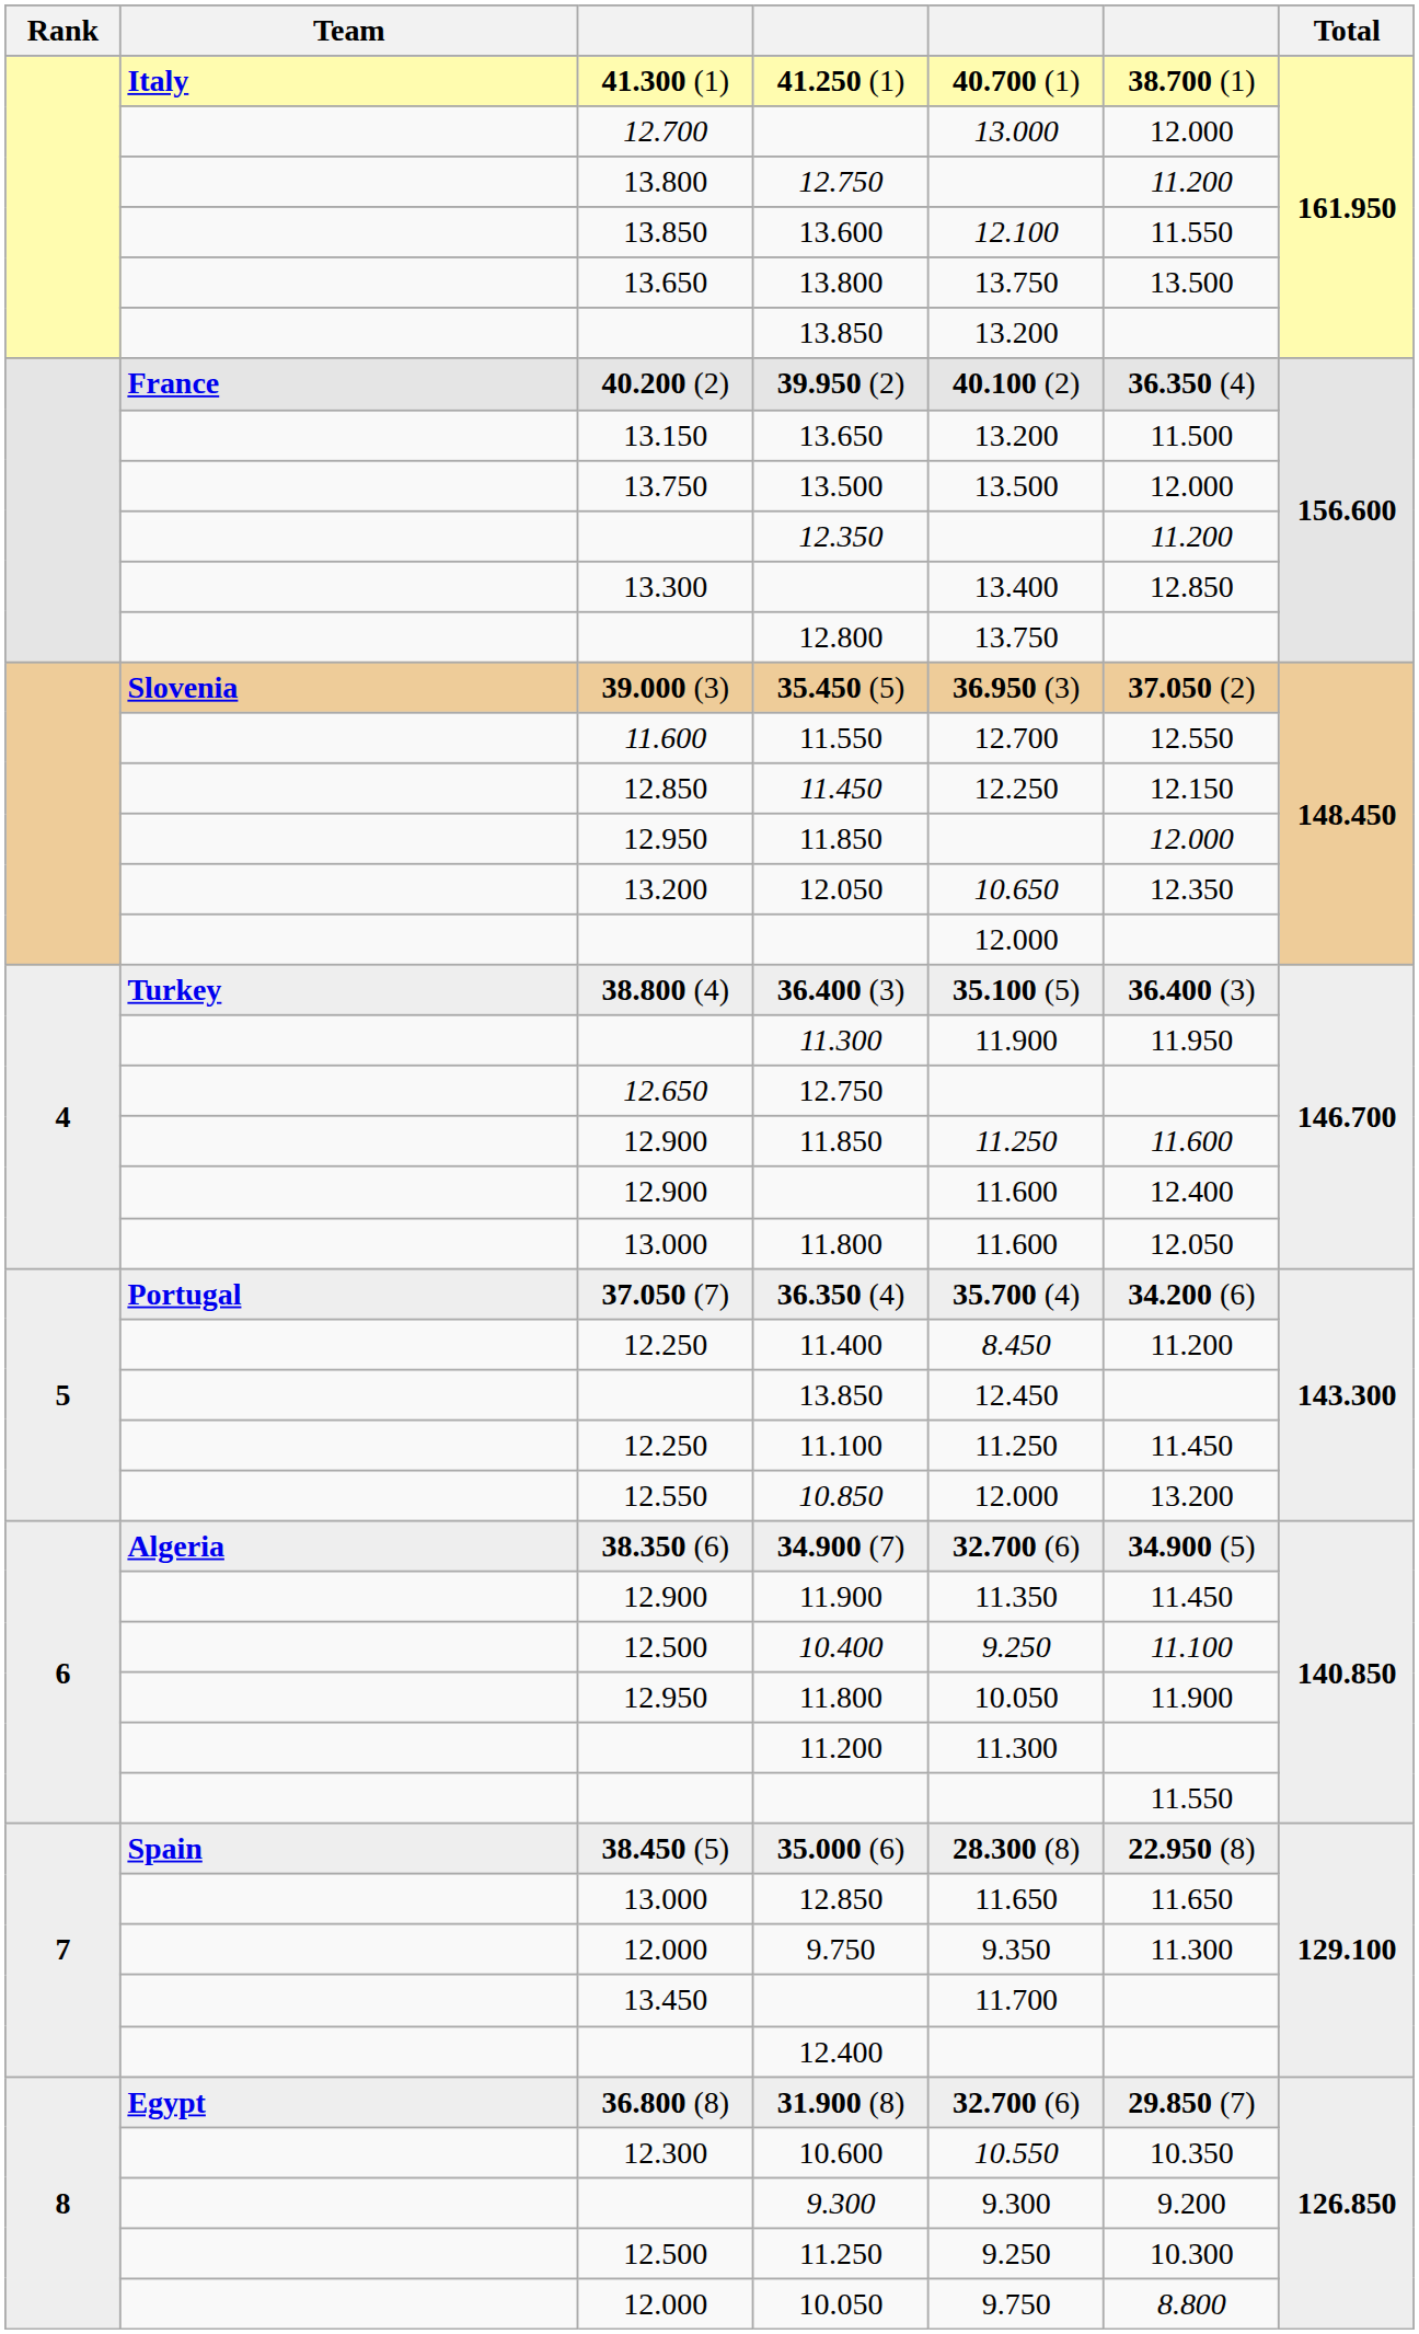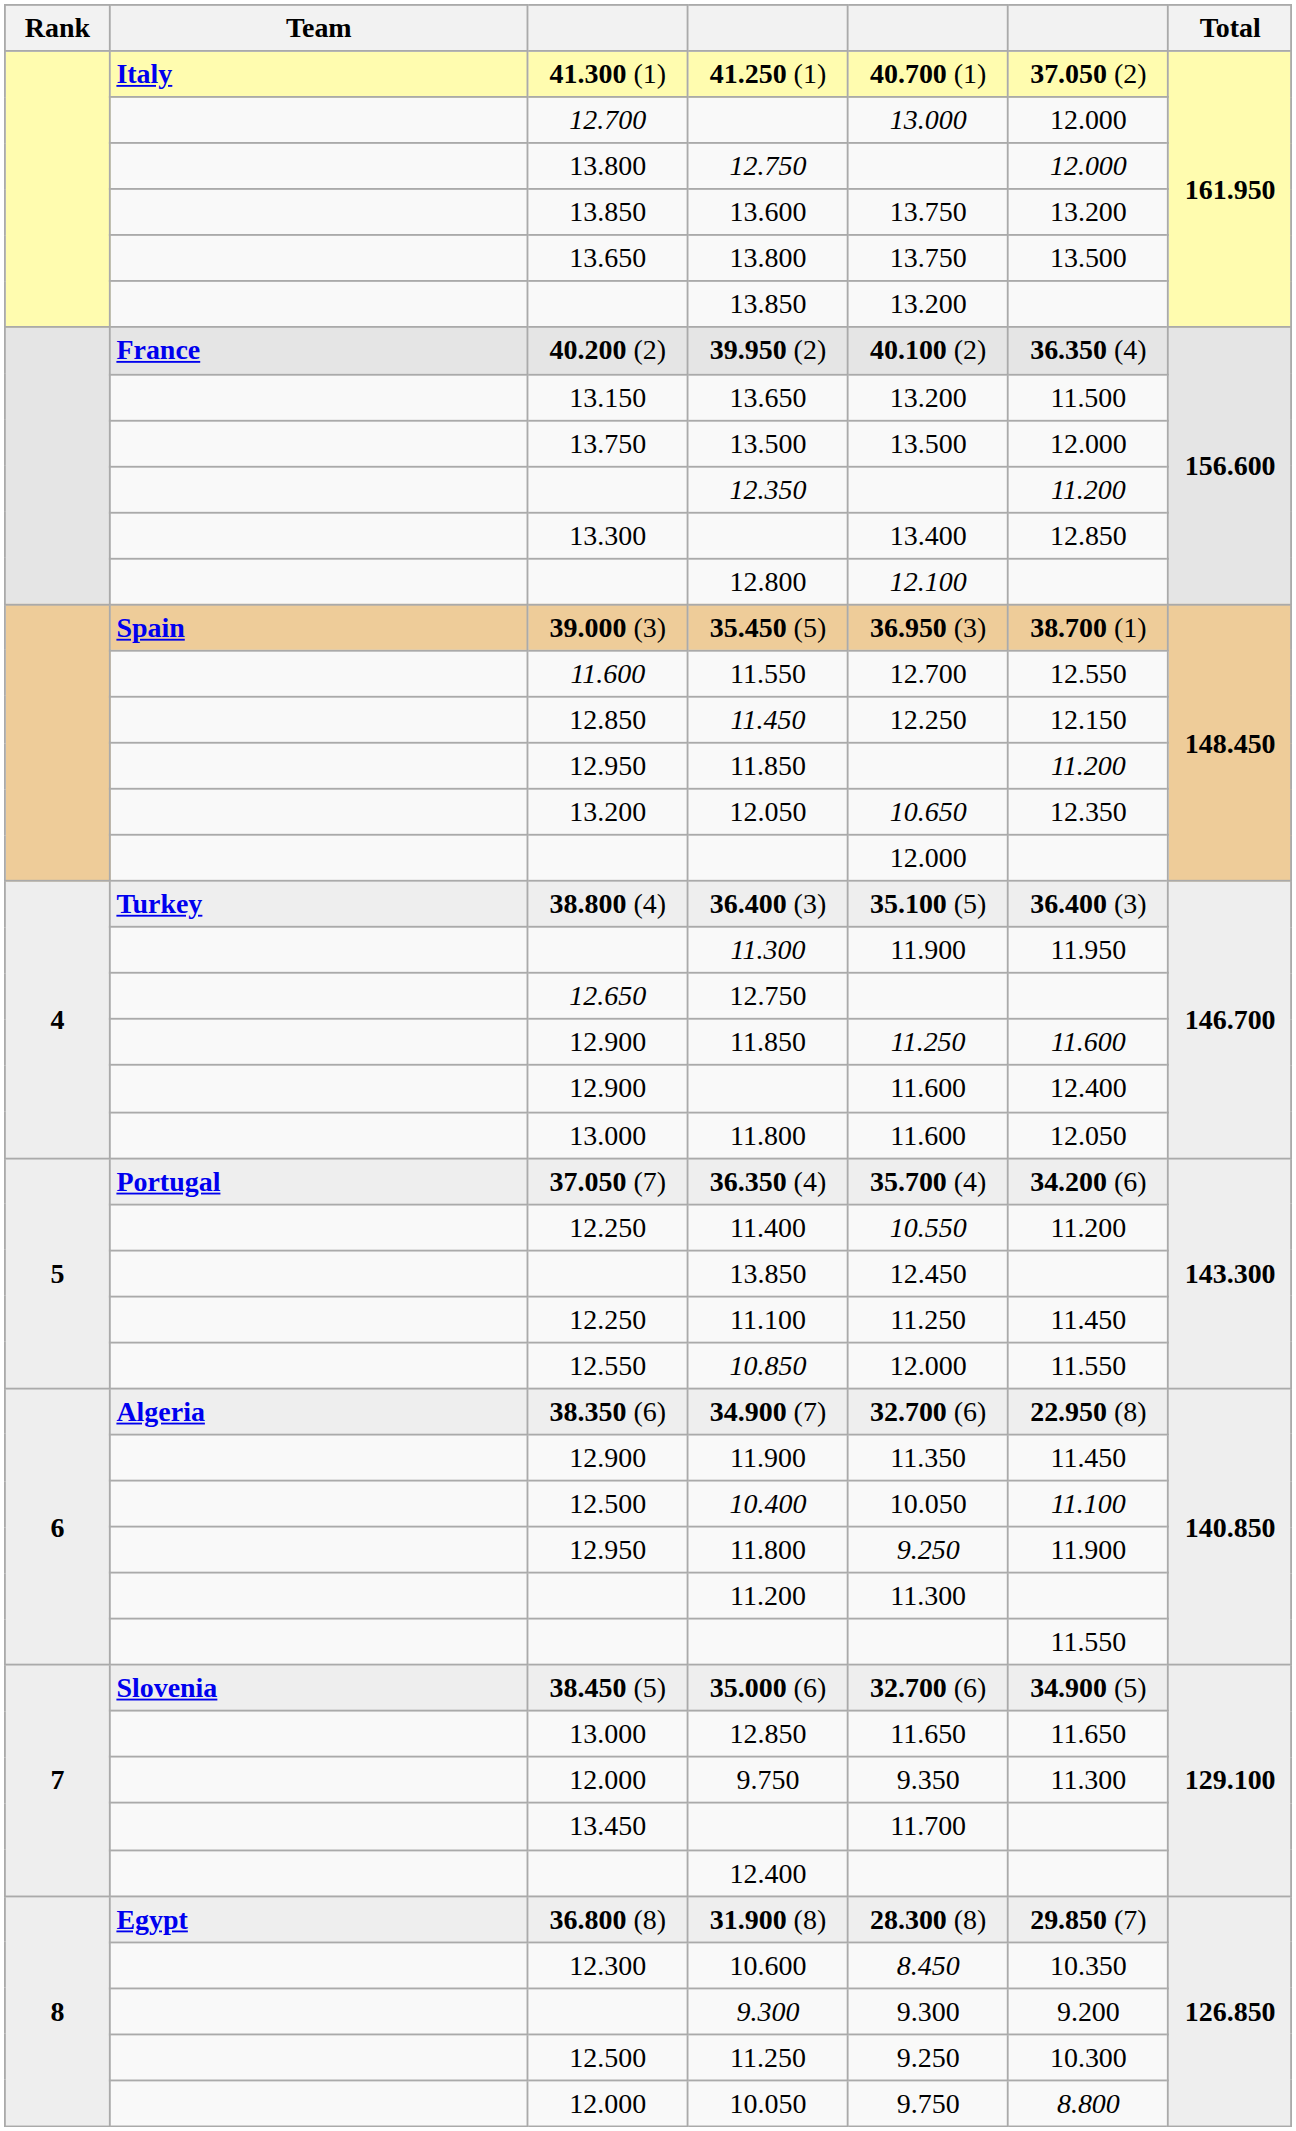41.250 (1) | column 6: 38.700 (1) -> 37.050 (2)
13.800 / 12.750 | column 6: 11.200 -> 12.000
13.600 | column 5: 12.100 -> 13.750
13.600 | column 6: 11.550 -> 13.200
12.800 | column 5: 13.750 -> 12.100
35.450 (5) | Team: Slovenia -> Spain
35.450 (5) | column 6: 37.050 (2) -> 38.700 (1)
12.950 / 11.850 | column 6: 12.000 -> 11.200
11.400 | column 5: 8.450 -> 10.550
10.850 | column 6: 13.200 -> 11.550
34.900 (7) | column 6: 34.900 (5) -> 22.950 (8)
10.400 | column 5: 9.250 -> 10.050
12.950 / 11.800 | column 5: 10.050 -> 9.250
35.000 (6) | Team: Spain -> Slovenia
35.000 (6) | column 5: 28.300 (8) -> 32.700 (6)
35.000 (6) | column 6: 22.950 (8) -> 34.900 (5)
31.900 (8) | column 5: 32.700 (6) -> 28.300 (8)
10.600 | column 5: 10.550 -> 8.450
